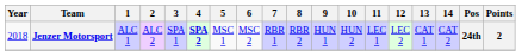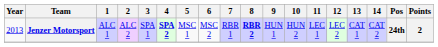Jenzer Motorsport | Year: 2018 -> 2013
Jenzer Motorsport | 8: normal -> bold
